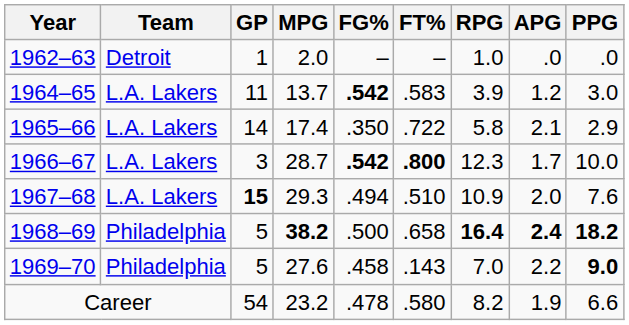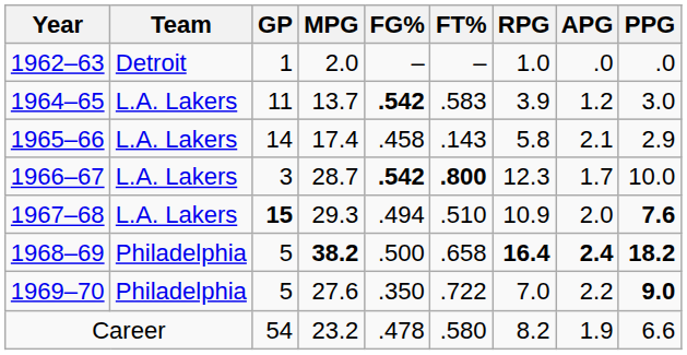1965–66 | FG%: .350 -> .458
1965–66 | FT%: .722 -> .143
1967–68 | PPG: normal -> bold
1969–70 | FG%: .458 -> .350
1969–70 | FT%: .143 -> .722
